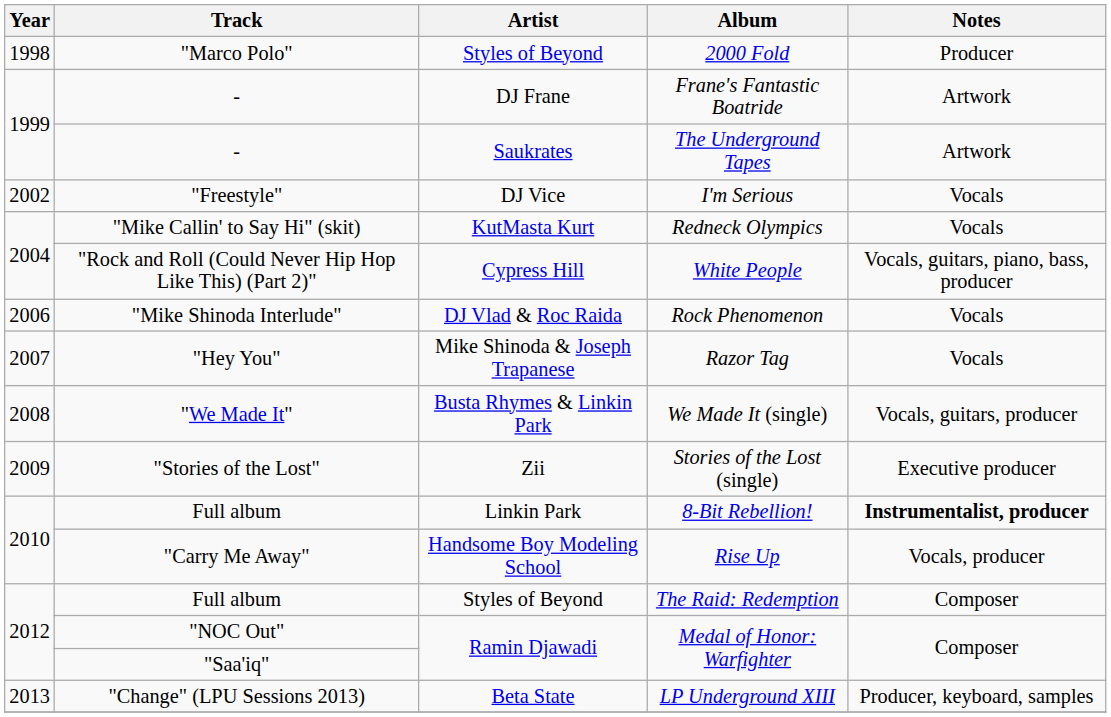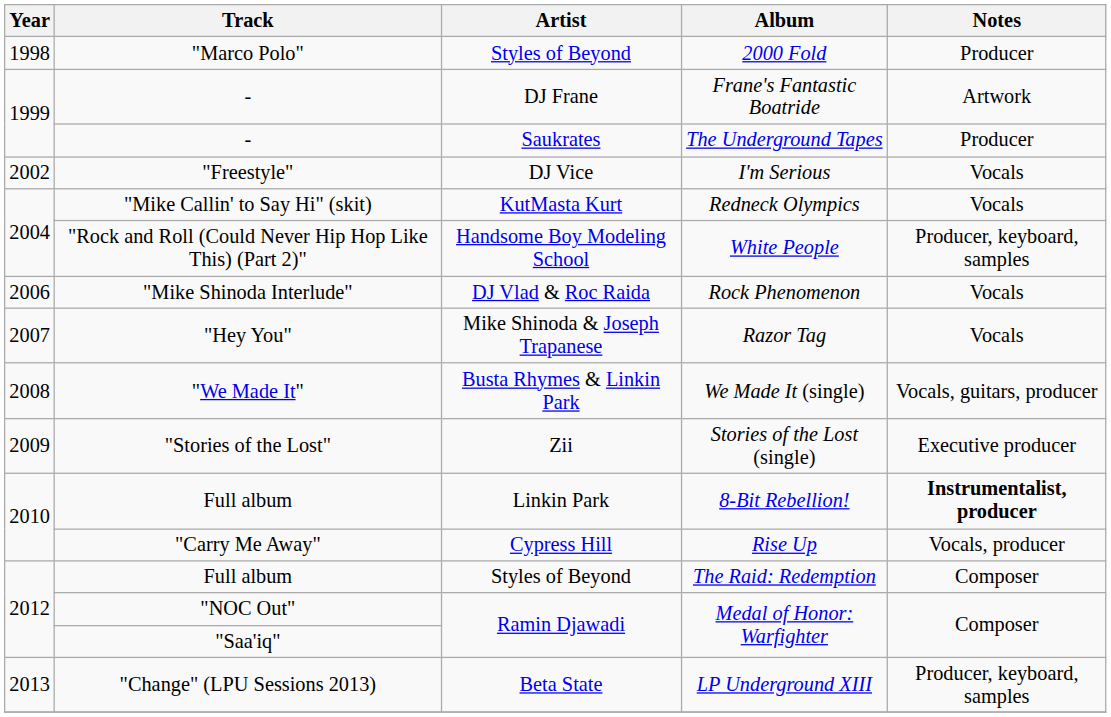The Underground Tapes | Notes: Artwork -> Producer
White People | Artist: Cypress Hill -> Handsome Boy Modeling School
White People | Notes: Vocals, guitars, piano, bass, producer -> Producer, keyboard, samples
Rise Up | Artist: Handsome Boy Modeling School -> Cypress Hill
